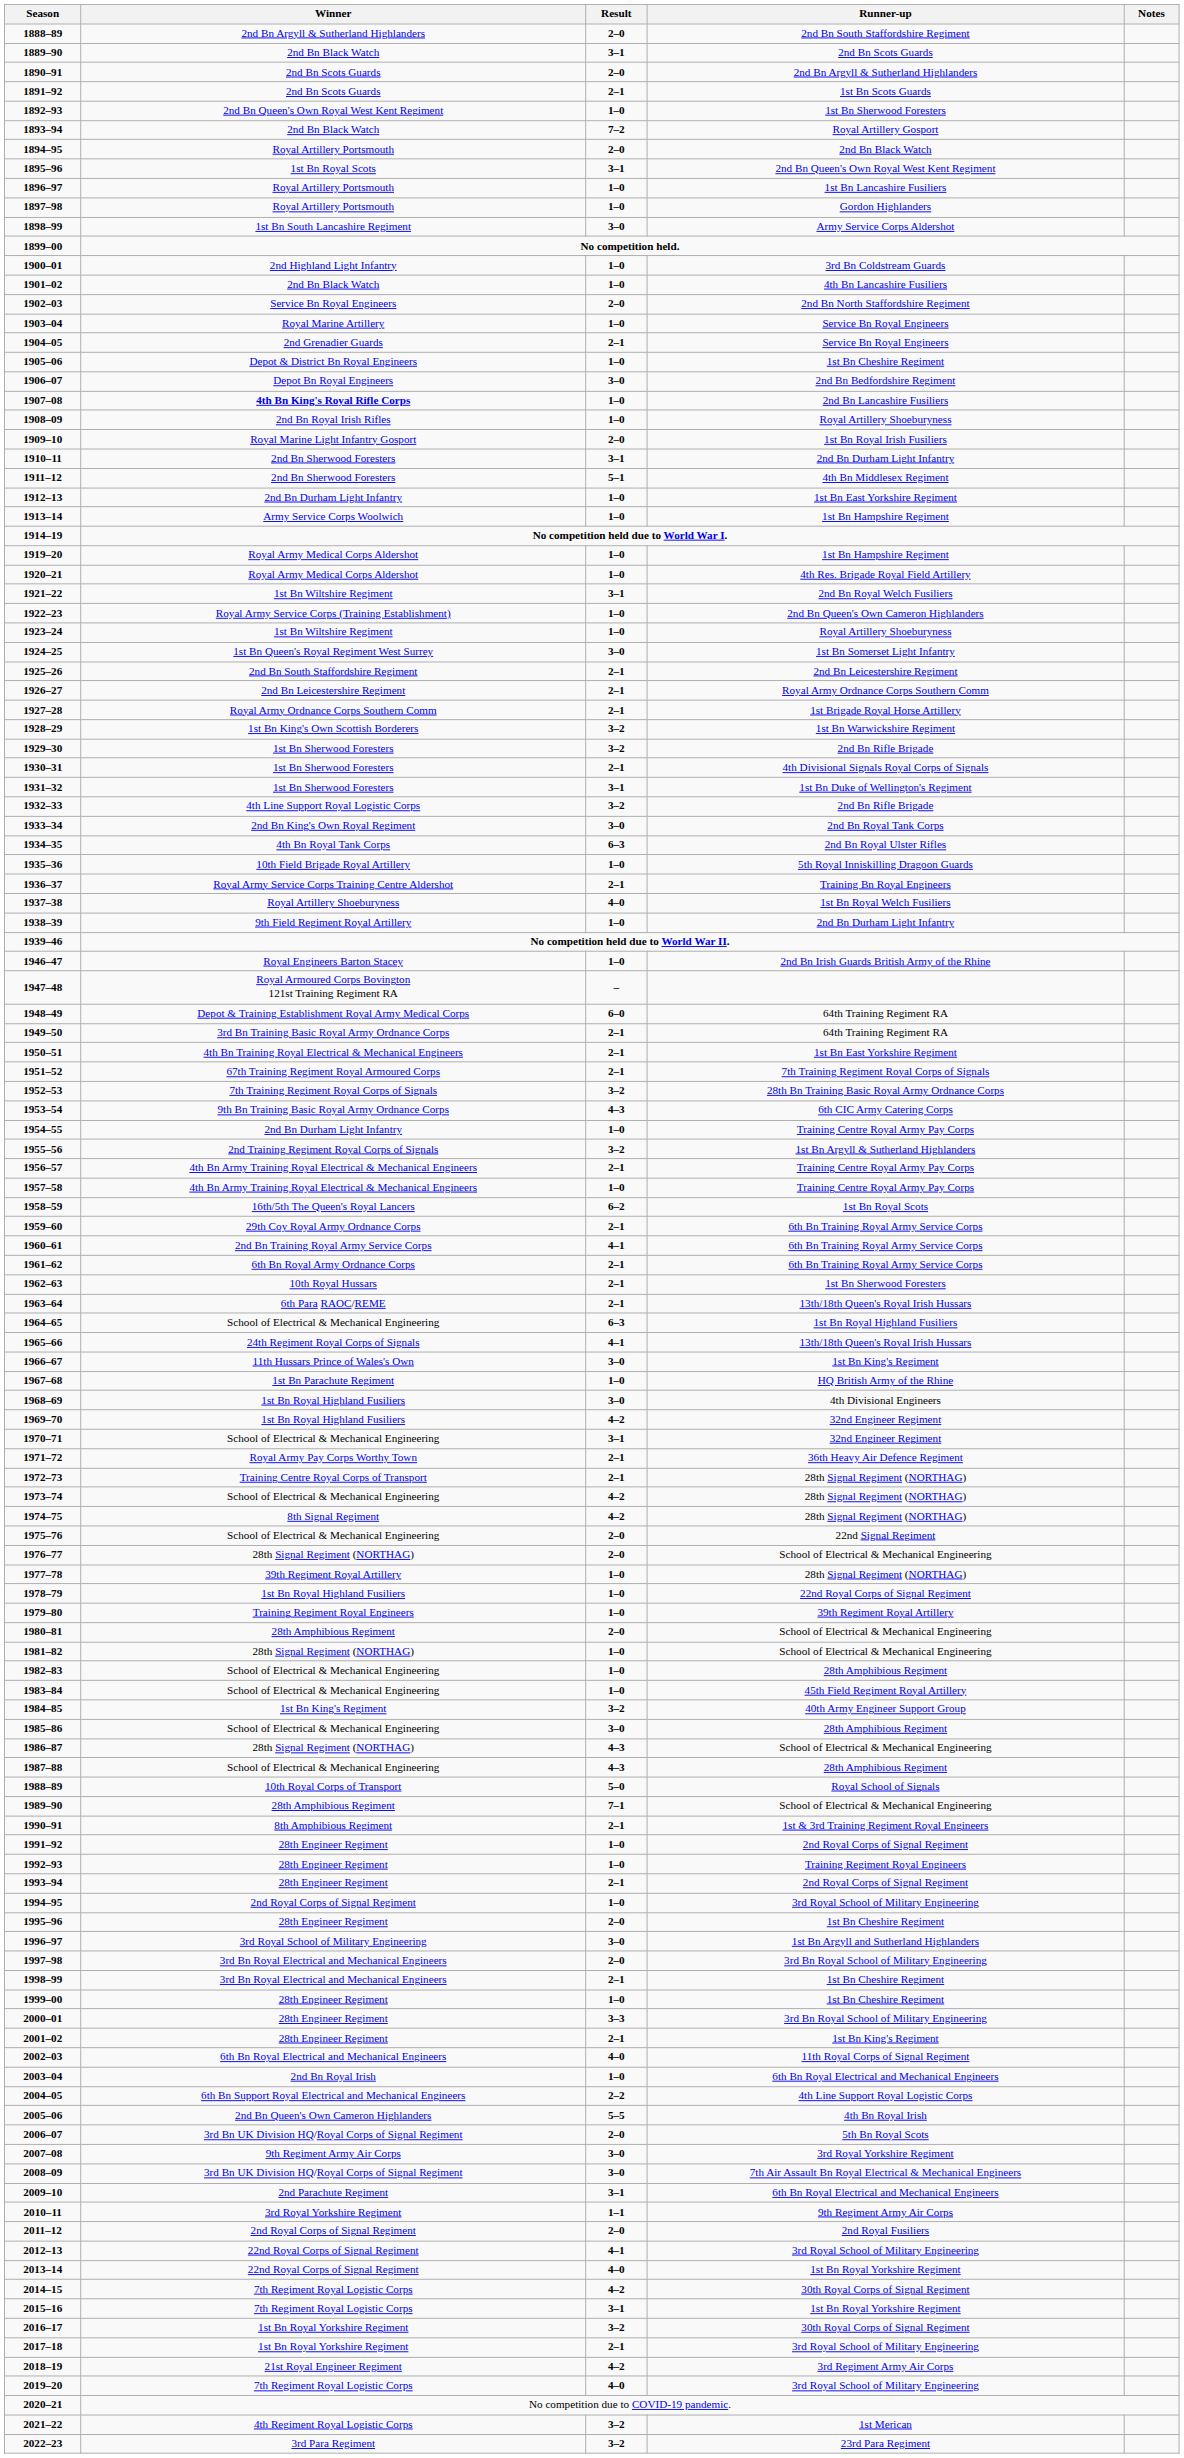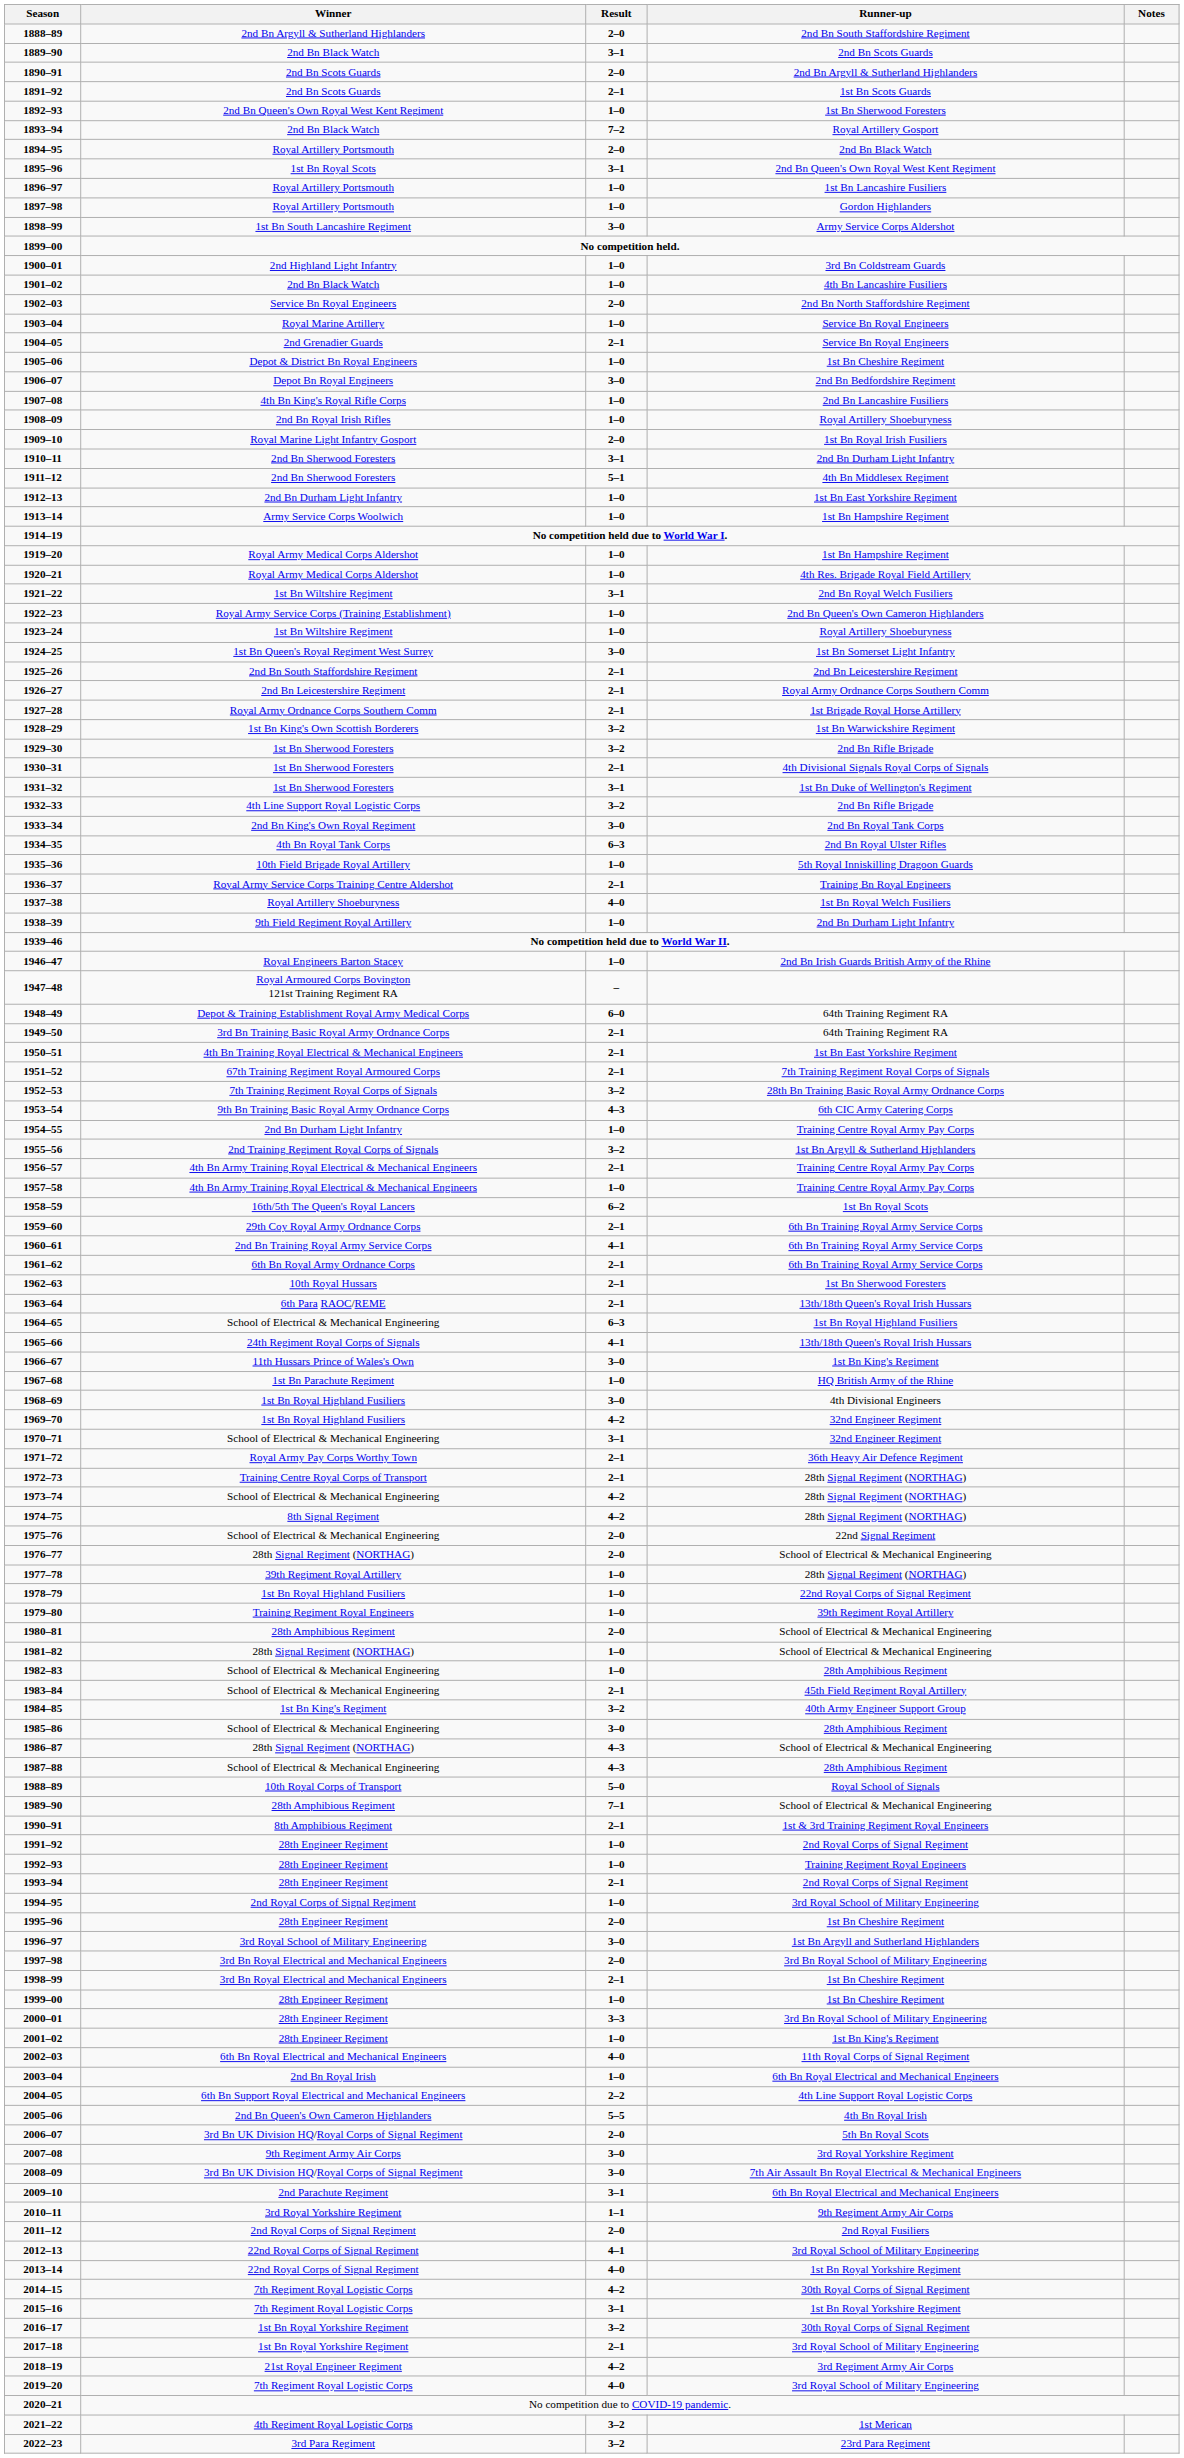1907–08 | Winner: bold -> normal
1983–84 | Result: 1–0 -> 2–1
2001–02 | Result: 2–1 -> 1–0
